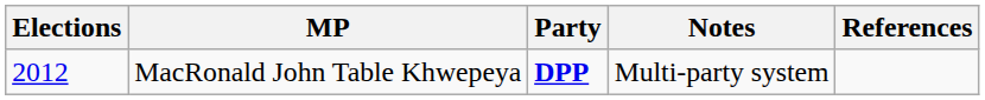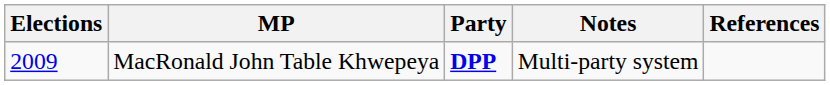MacRonald John Table Khwepeya | Elections: 2012 -> 2009
